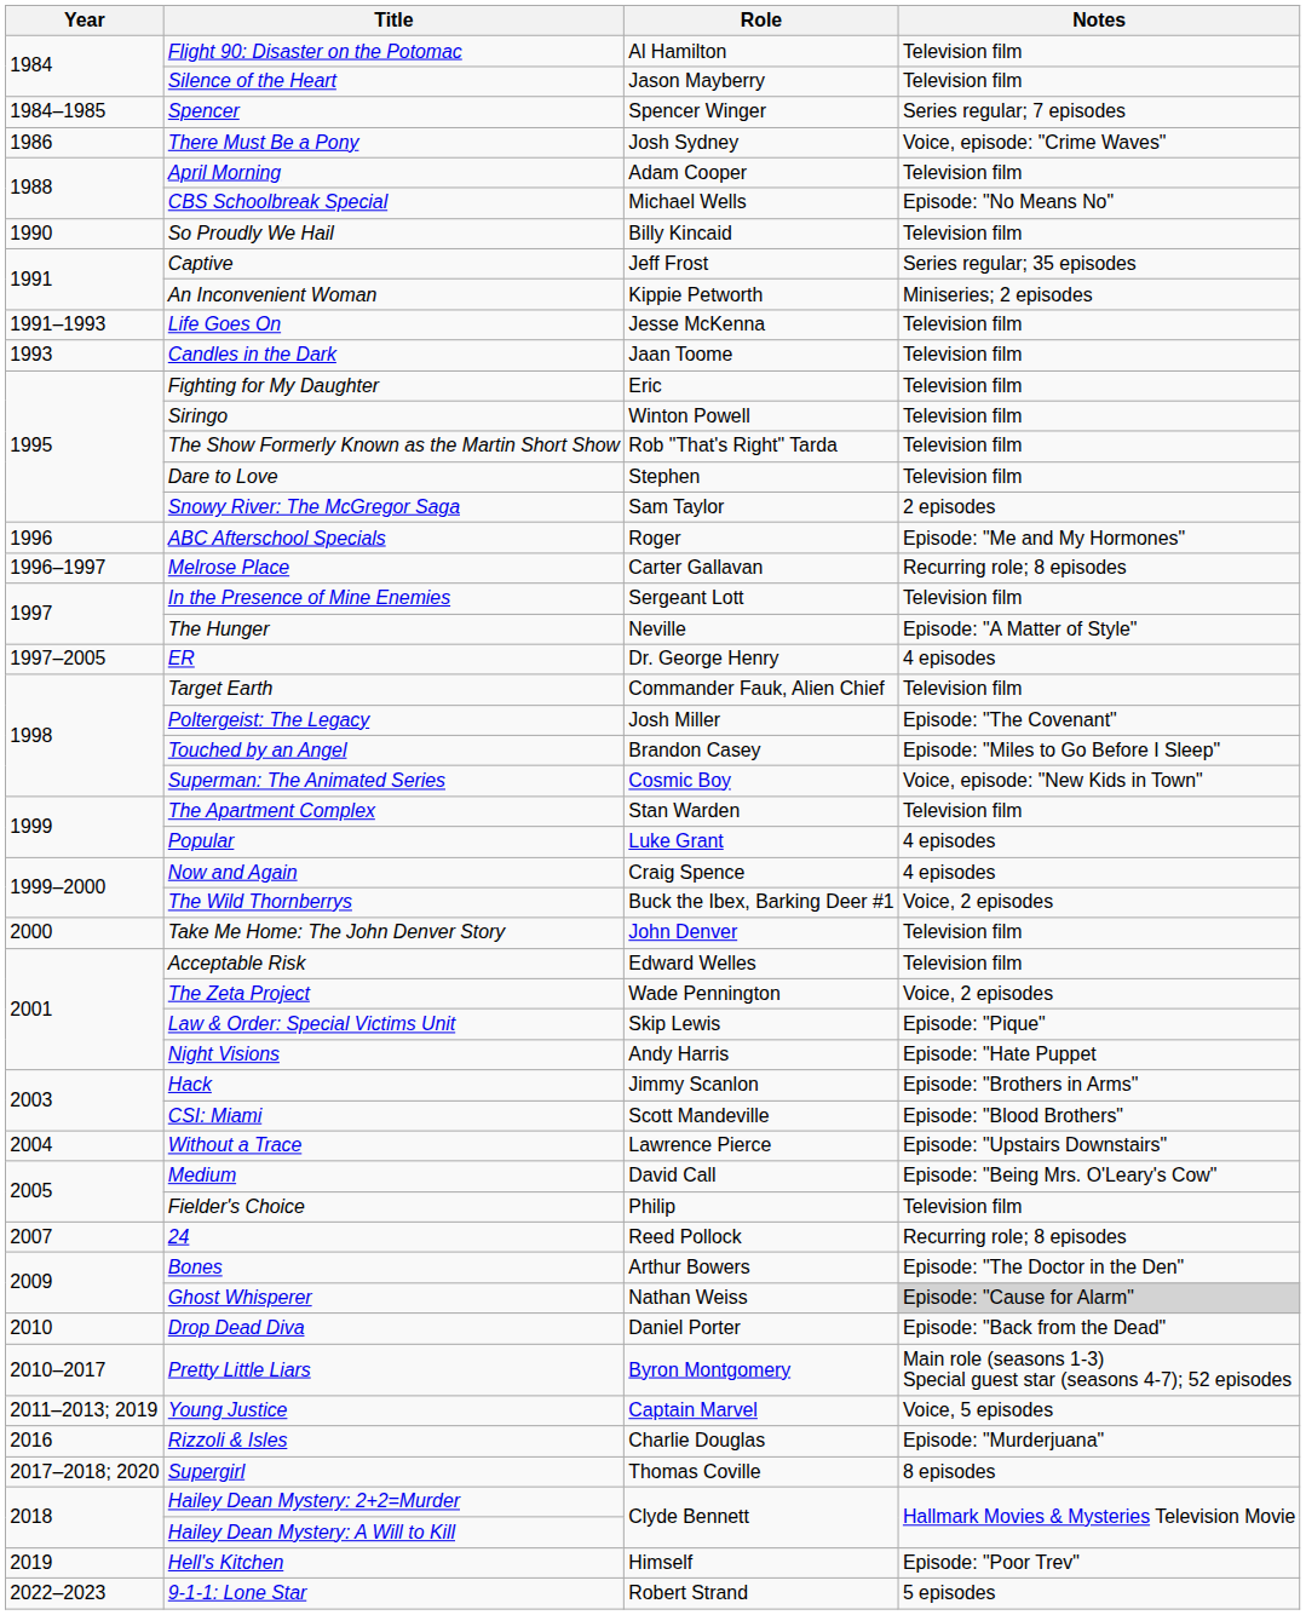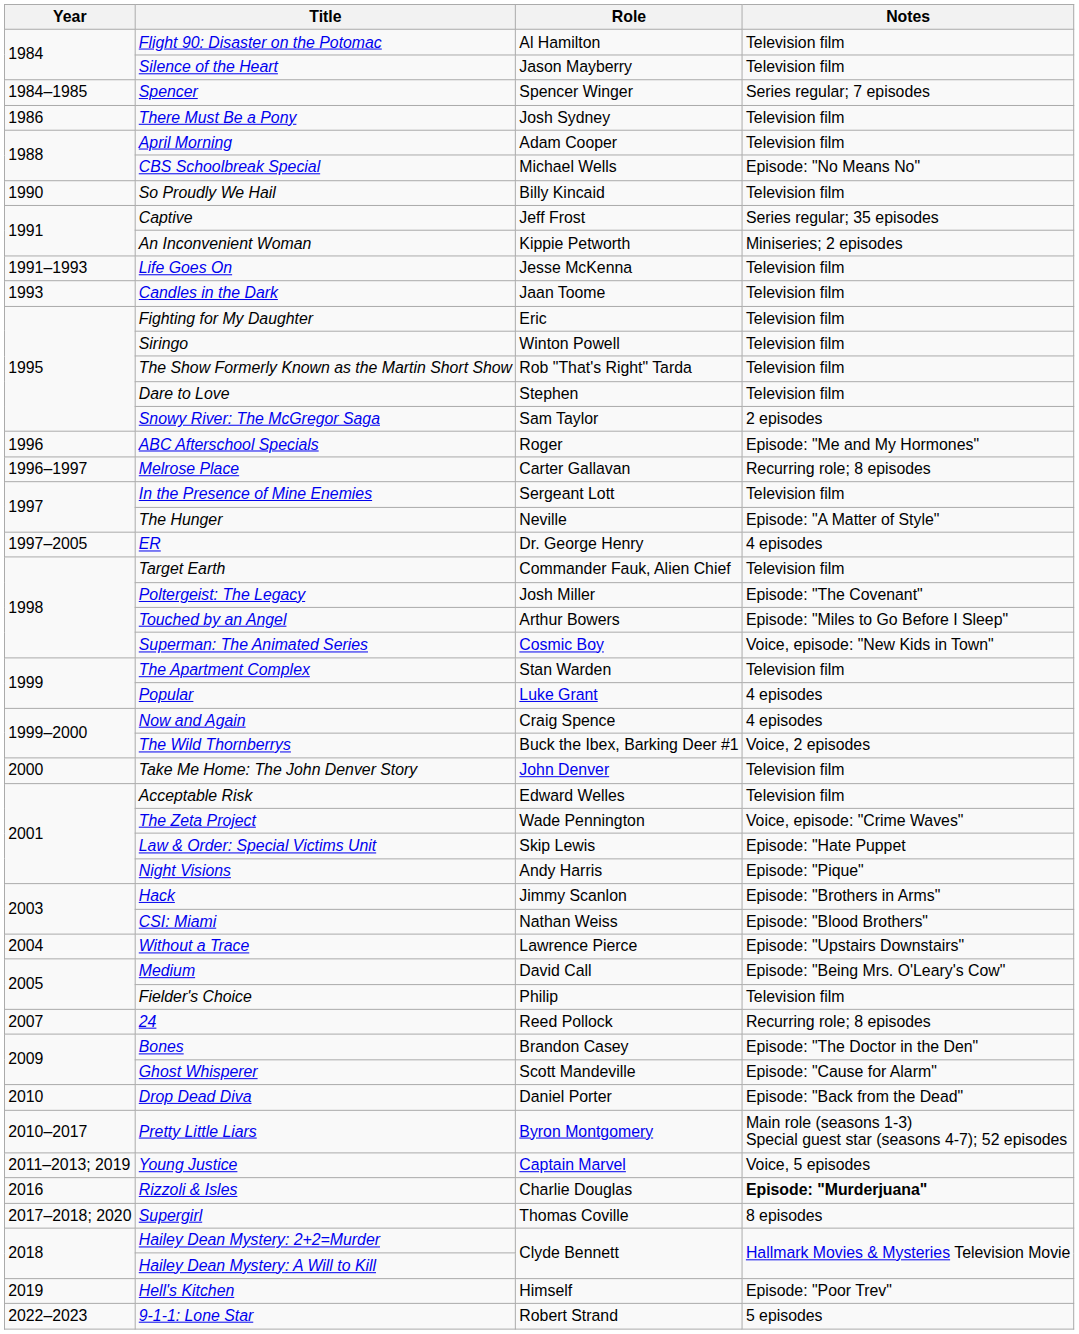There Must Be a Pony | Notes: Voice, episode: "Crime Waves" -> Television film
Touched by an Angel | Role: Brandon Casey -> Arthur Bowers
The Zeta Project | Notes: Voice, 2 episodes -> Voice, episode: "Crime Waves"
Law & Order: Special Victims Unit | Notes: Episode: "Pique" -> Episode: "Hate Puppet
Night Visions | Notes: Episode: "Hate Puppet -> Episode: "Pique"
CSI: Miami | Role: Scott Mandeville -> Nathan Weiss
Bones | Role: Arthur Bowers -> Brandon Casey
Ghost Whisperer | Role: Nathan Weiss -> Scott Mandeville
Ghost Whisperer | Notes: lightgrey background -> no background
Rizzoli & Isles | Notes: normal -> bold
